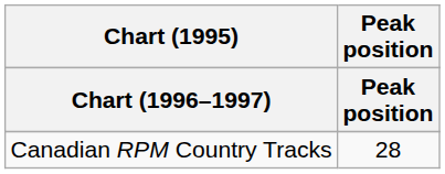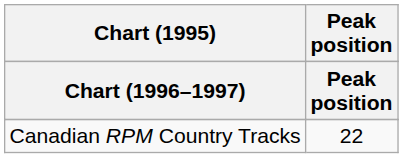Canadian RPM Country Tracks | Peak position: 28 -> 22
